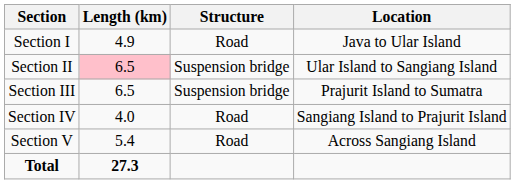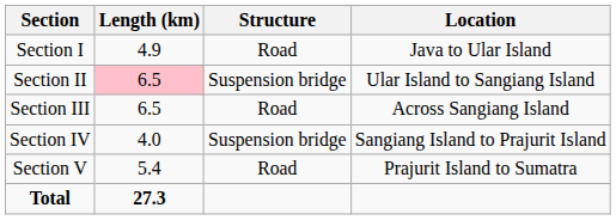Section III | Structure: Suspension bridge -> Road
Section III | Location: Prajurit Island to Sumatra -> Across Sangiang Island
Section IV | Structure: Road -> Suspension bridge
Section V | Location: Across Sangiang Island -> Prajurit Island to Sumatra
